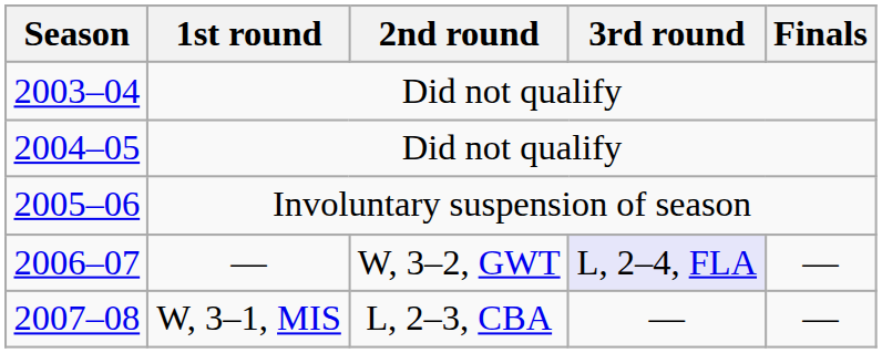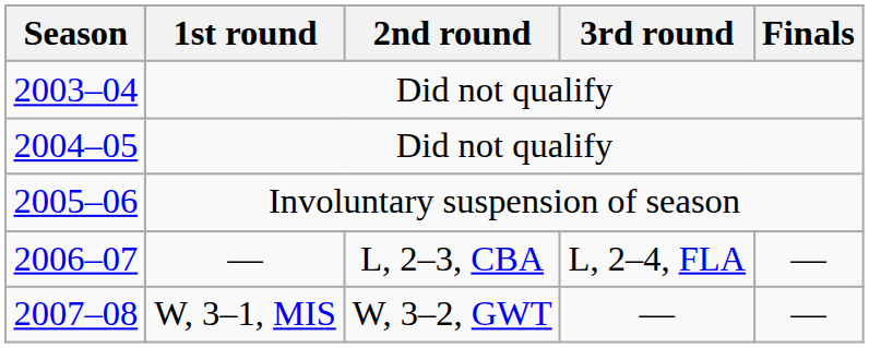2006–07 | 2nd round: W, 3–2, GWT -> L, 2–3, CBA
2006–07 | 3rd round: lavender background -> no background
2007–08 | 2nd round: L, 2–3, CBA -> W, 3–2, GWT
